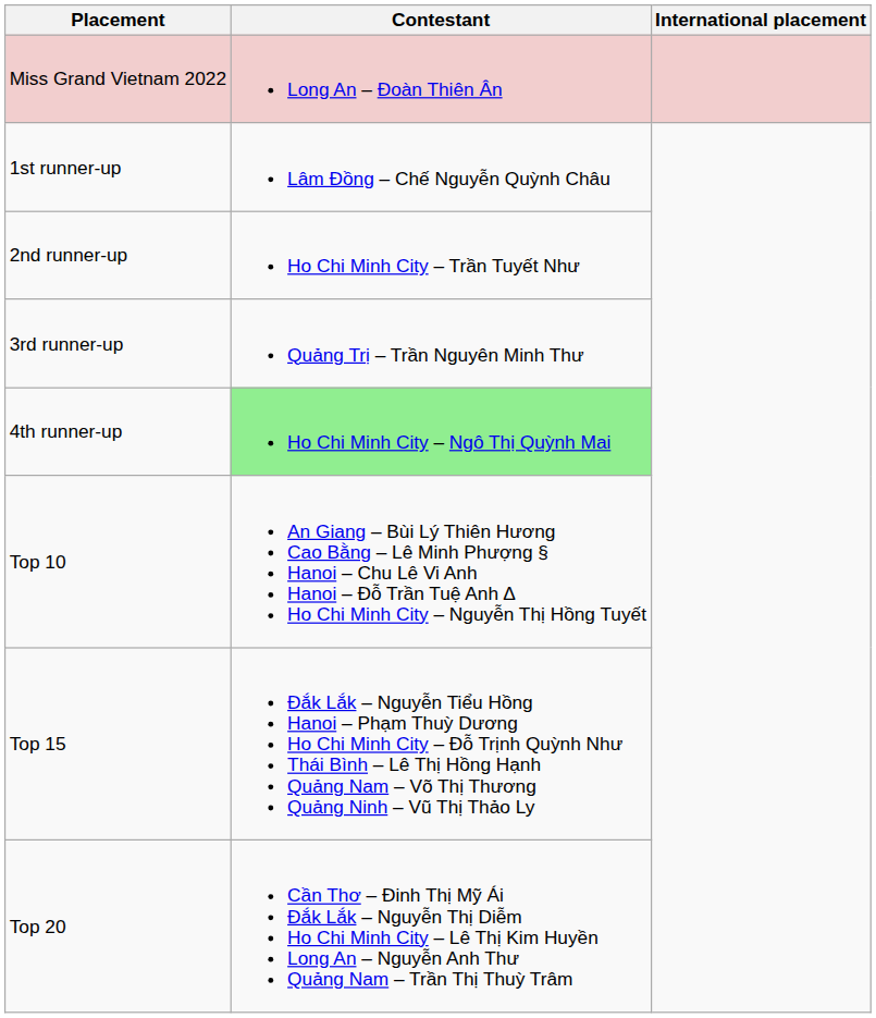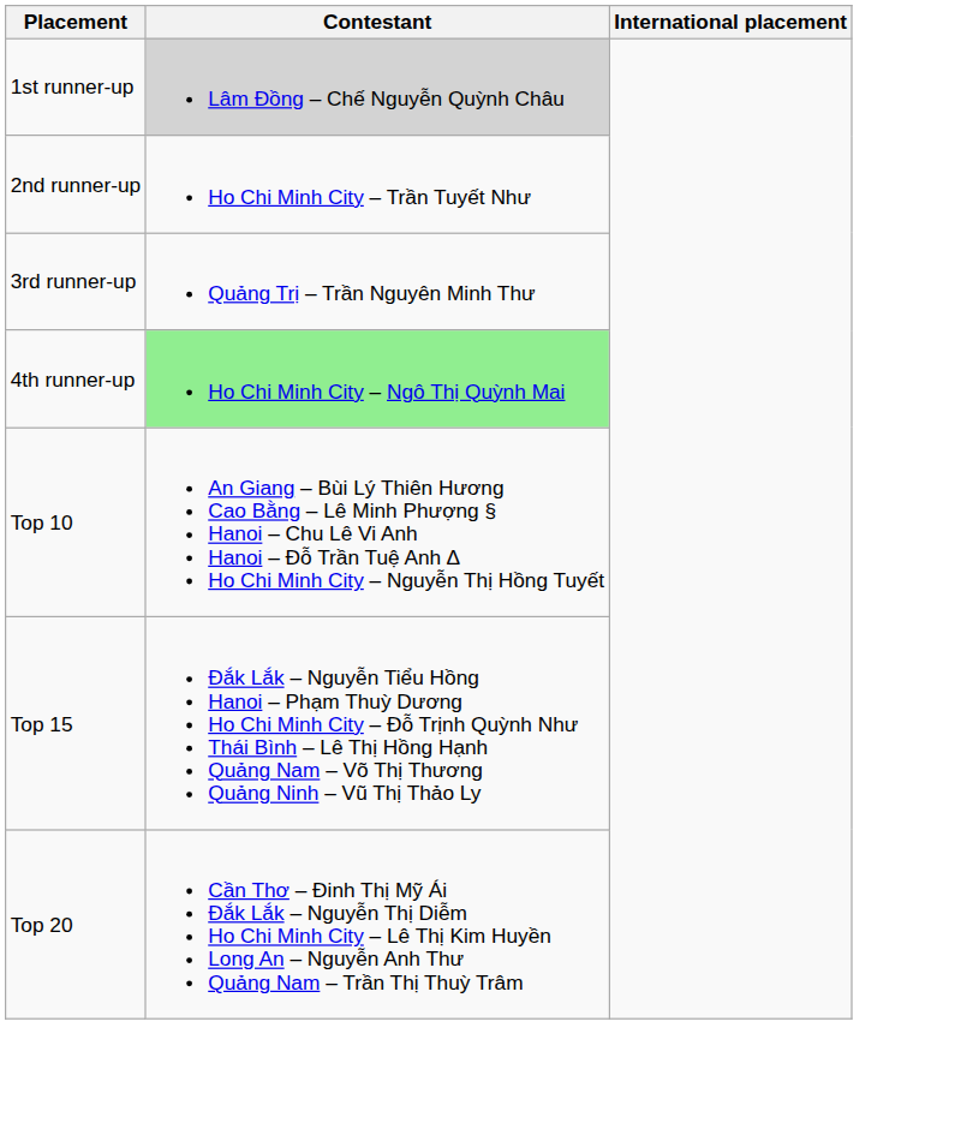- row: Miss Grand Vietnam 2022 | Long An – Đoàn Thiên Ân
1st runner-up | Contestant: no background -> lightgrey background
